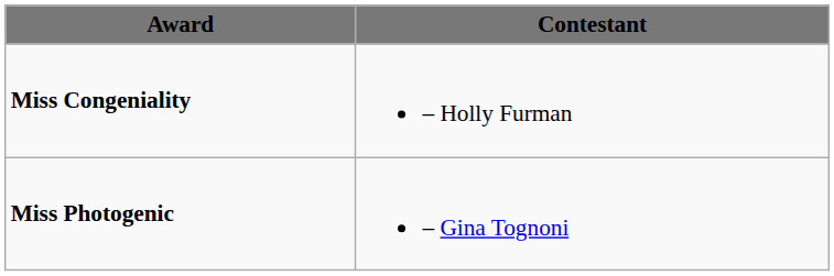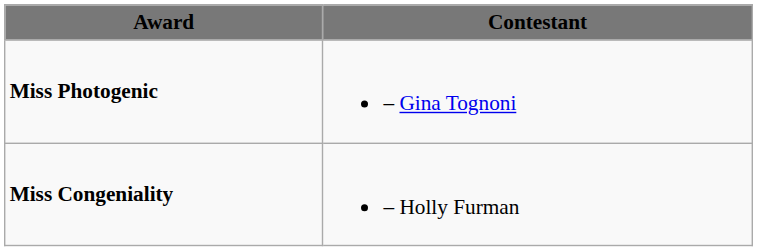rows swapped: Miss Congeniality <-> Miss Photogenic
